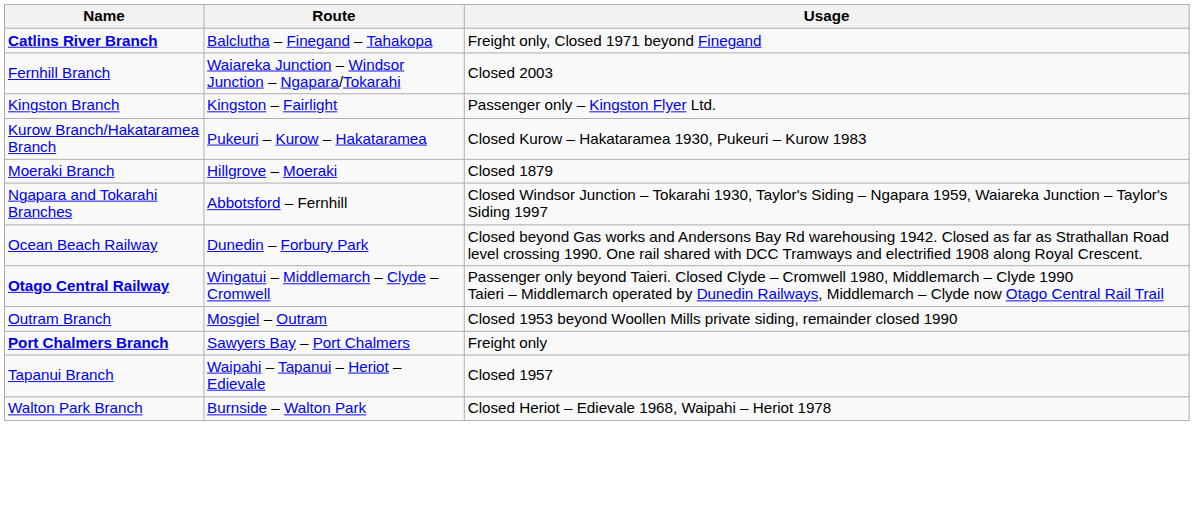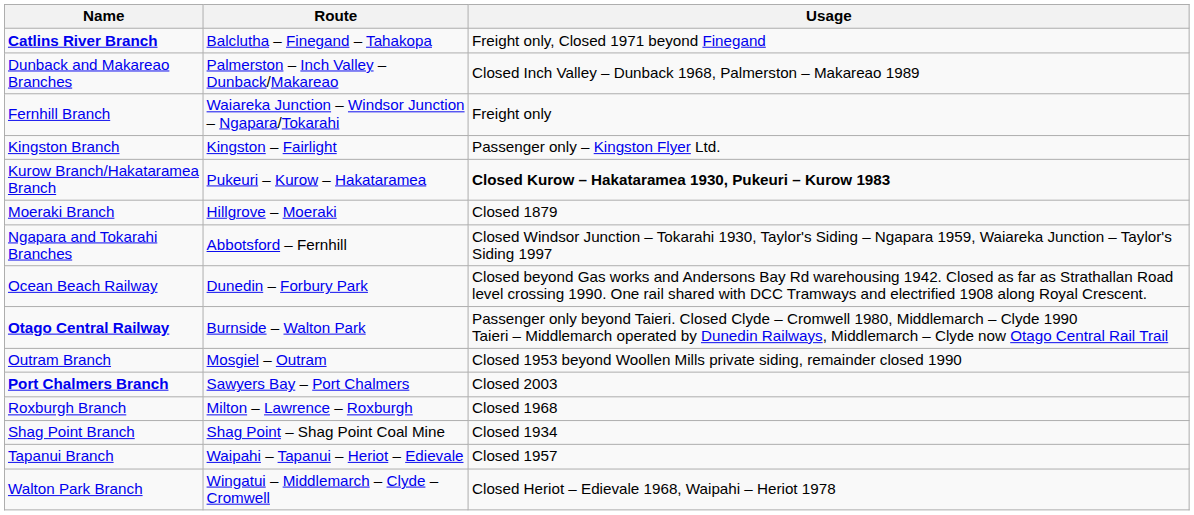+ row: Dunback and Makareao Branches | Palmerston – Inch Valley – Dunback/Makareao | Closed Inch Valley – Dunback 1968, Palmerston – Makareao 1989
Fernhill Branch | Usage: Closed 2003 -> Freight only
Kurow Branch/Hakataramea Branch | Usage: normal -> bold
Otago Central Railway | Route: Wingatui – Middlemarch – Clyde – Cromwell -> Burnside – Walton Park
Port Chalmers Branch | Usage: Freight only -> Closed 2003
+ row: Roxburgh Branch | Milton – Lawrence – Roxburgh | Closed 1968
+ row: Shag Point Branch | Shag Point – Shag Point Coal Mine | Closed 1934
Walton Park Branch | Route: Burnside – Walton Park -> Wingatui – Middlemarch – Clyde – Cromwell
